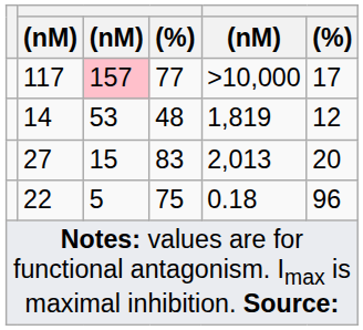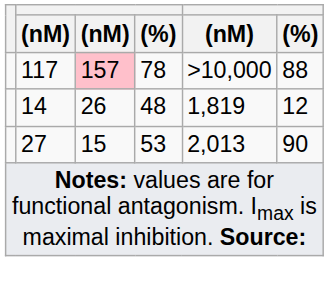117 | column 4: 77 -> 78
117 | column 6: 17 -> 88
14 | column 3: 53 -> 26
27 | column 4: 83 -> 53
27 | column 6: 20 -> 90
- row: 22 | 5 | 75 | 0.18 | 96
